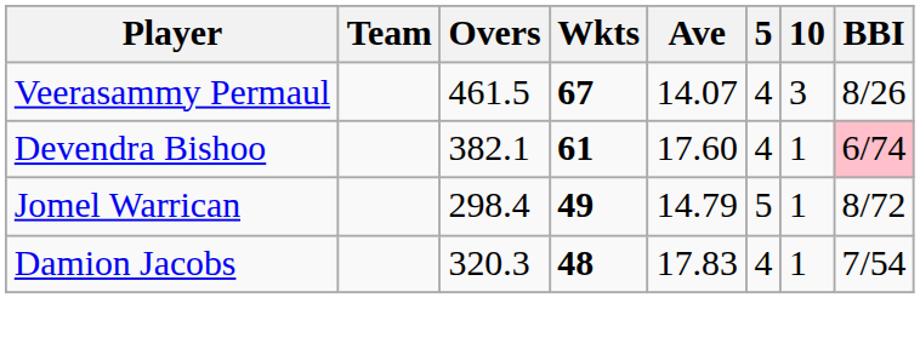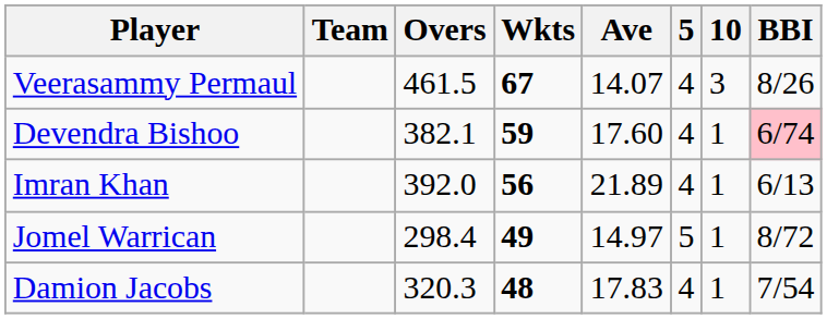Devendra Bishoo | Wkts: 61 -> 59
+ row: Imran Khan | 392.0 | 56 | 21.89 | 4 | 1 | 6/13
Jomel Warrican | Ave: 14.79 -> 14.97
